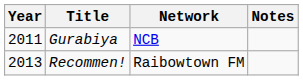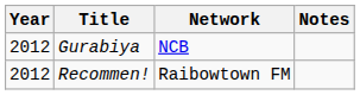Gurabiya | Year: 2011 -> 2012
Recommen! | Year: 2013 -> 2012
